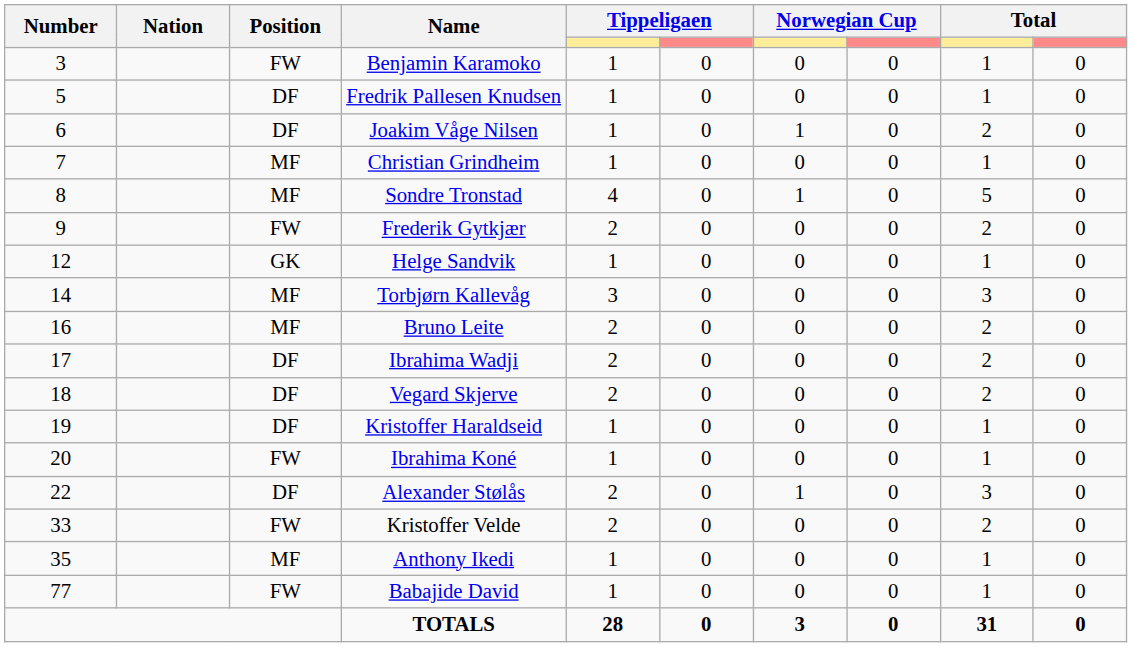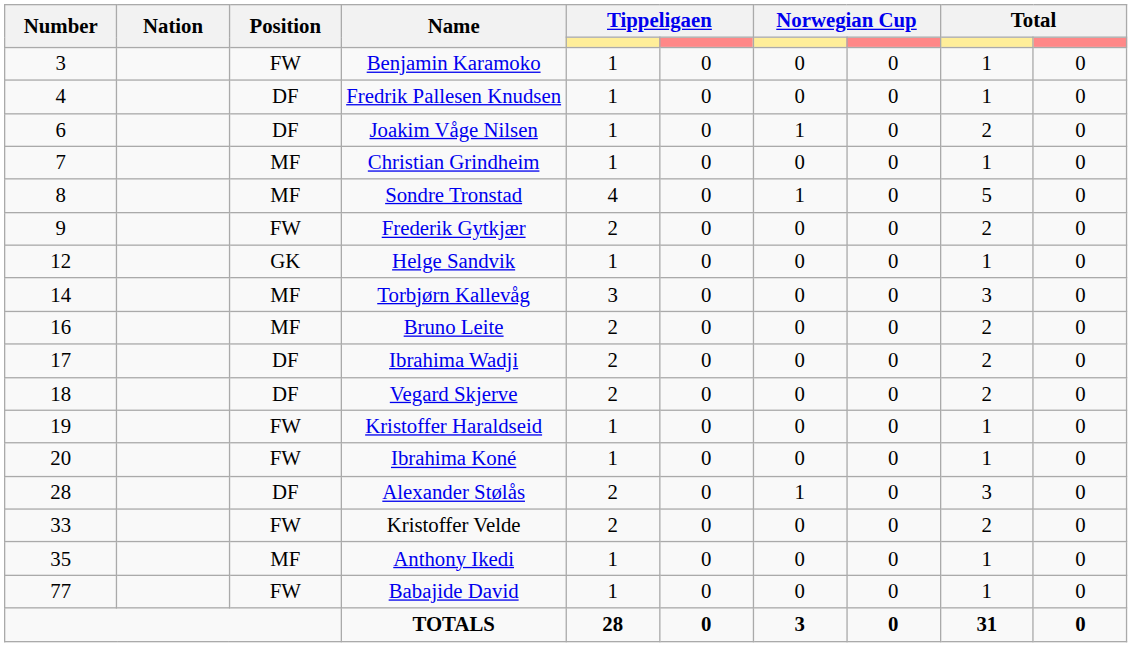Fredrik Pallesen Knudsen | Number: 5 -> 4
Kristoffer Haraldseid | Position: DF -> FW
Alexander Stølås | Number: 22 -> 28
